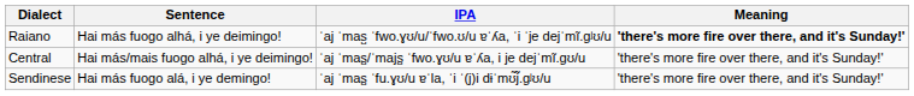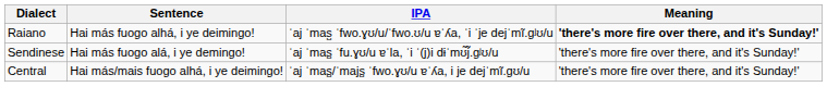rows swapped: Central <-> Sendinese
